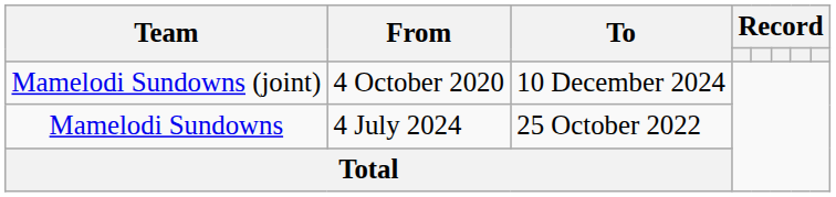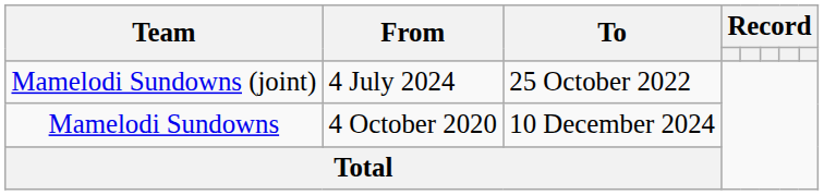Mamelodi Sundowns (joint) | From: 4 October 2020 -> 4 July 2024
Mamelodi Sundowns (joint) | To: 10 December 2024 -> 25 October 2022
Mamelodi Sundowns | From: 4 July 2024 -> 4 October 2020
Mamelodi Sundowns | To: 25 October 2022 -> 10 December 2024
